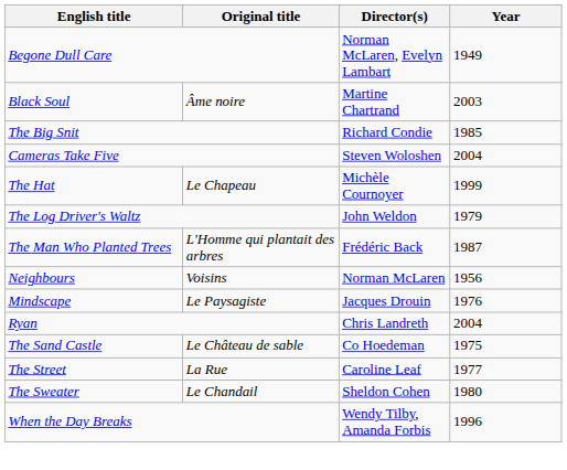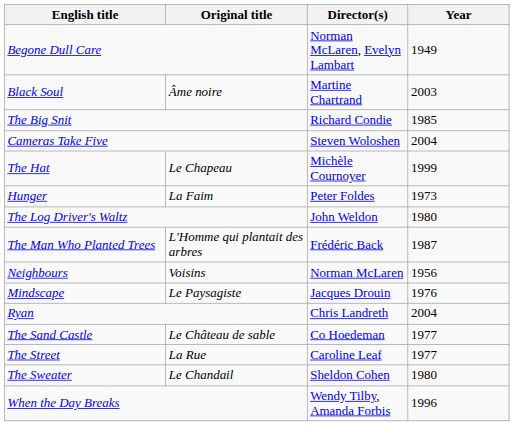+ row: Hunger | La Faim | Peter Foldes | 1973
The Log Driver's Waltz | Year: 1979 -> 1980
The Sand Castle | Year: 1975 -> 1977
